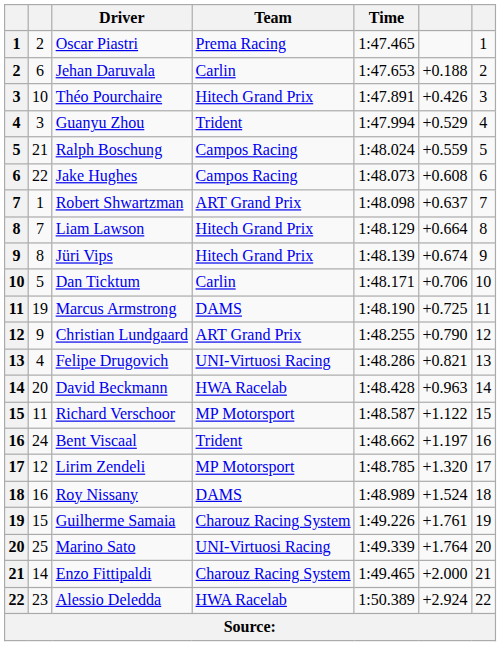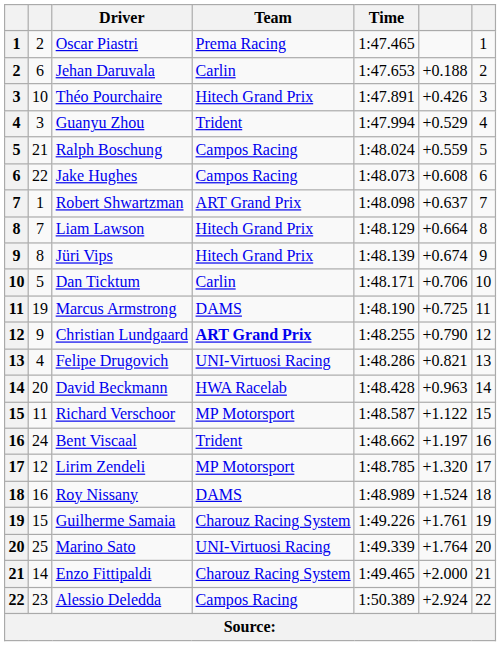Christian Lundgaard | Team: normal -> bold
Alessio Deledda | Team: HWA Racelab -> Campos Racing
